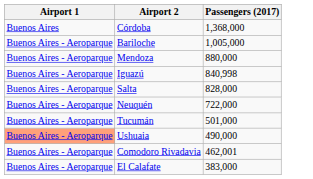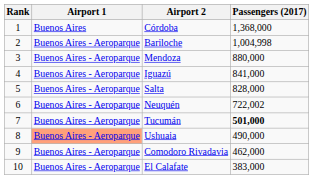+ column: Rank | 1 | 2 | 3 | 4 | 5 | 6 | 7 | 8 | 9 | 10
Bariloche | Passengers (2017): 1,005,000 -> 1,004,998
Iguazú | Passengers (2017): 840,998 -> 841,000
Neuquén | Passengers (2017): 722,000 -> 722,002
Tucumán | Passengers (2017): normal -> bold
Comodoro Rivadavia | Passengers (2017): 462,001 -> 462,000
